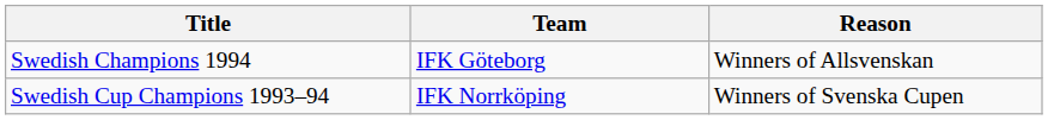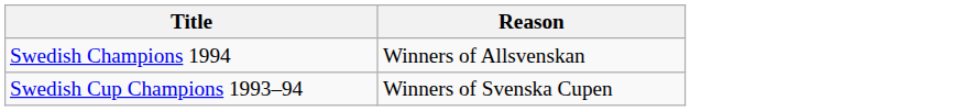- column: Team | IFK Göteborg | IFK Norrköping
